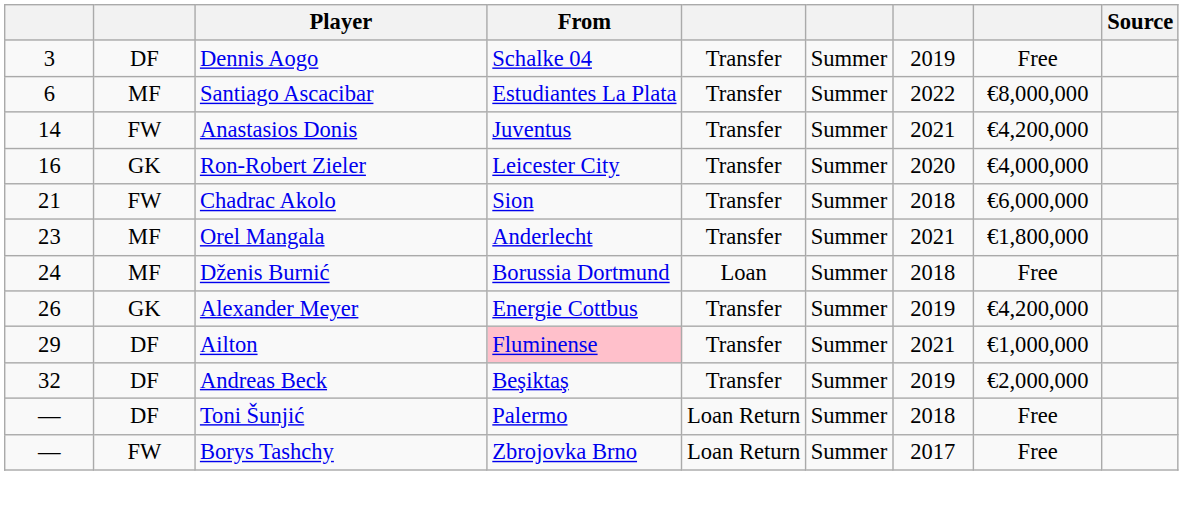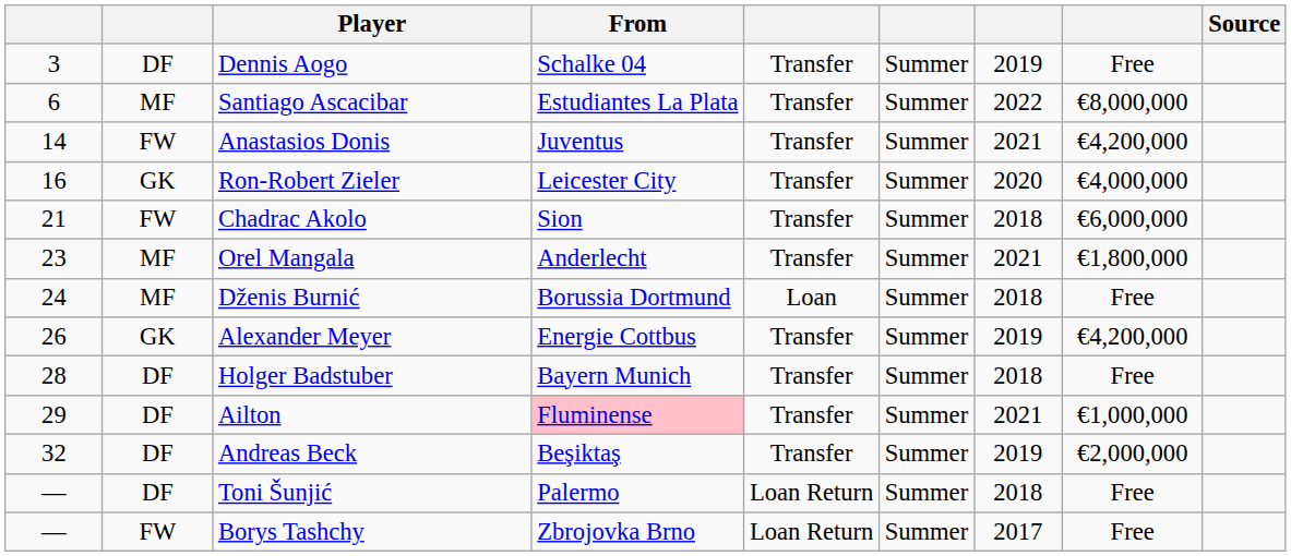+ row: 28 | DF | Holger Badstuber | Bayern Munich | Transfer | Summer | 2018 | Free
